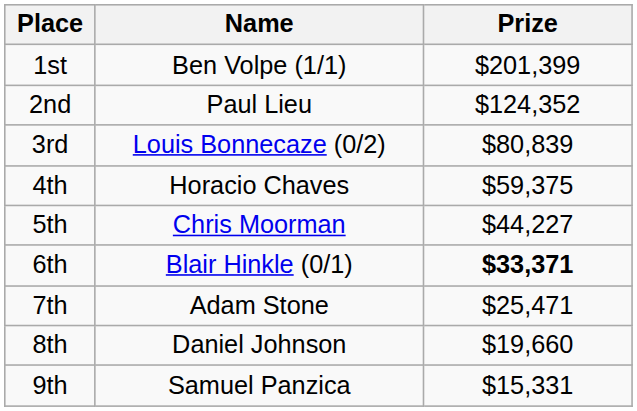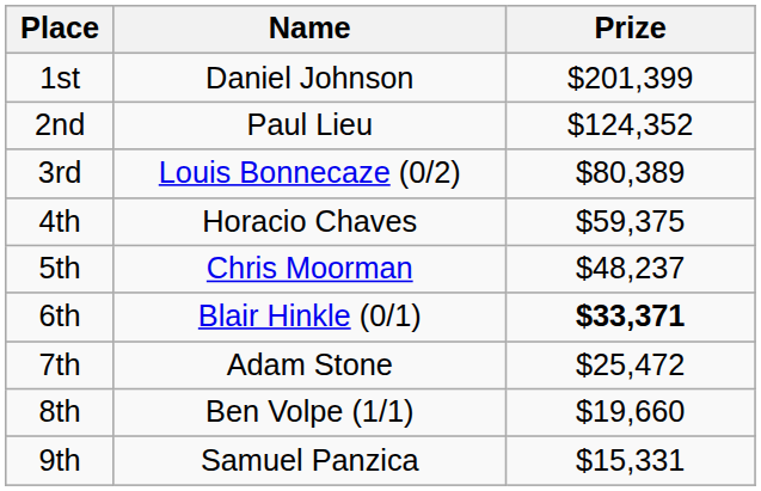1st | Name: Ben Volpe (1/1) -> Daniel Johnson
3rd | Prize: $80,839 -> $80,389
5th | Prize: $44,227 -> $48,237
7th | Prize: $25,471 -> $25,472
8th | Name: Daniel Johnson -> Ben Volpe (1/1)
